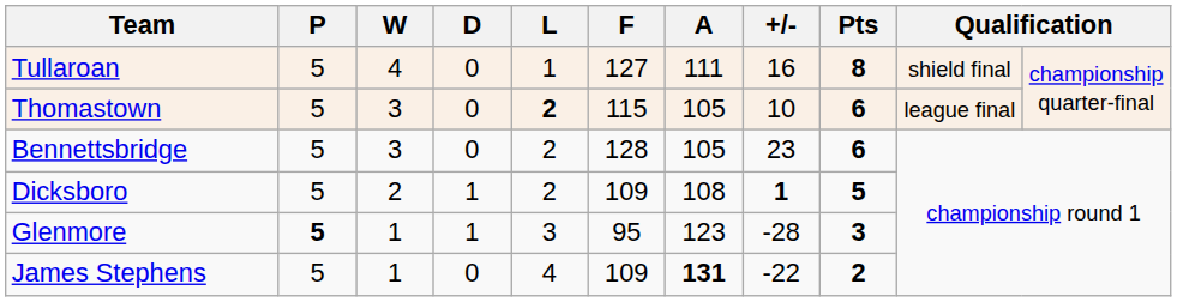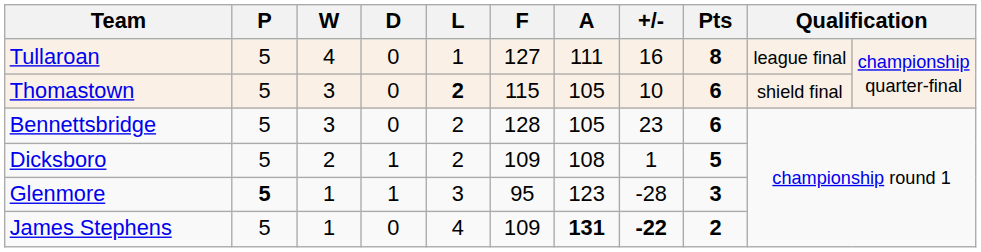Tullaroan | column 10: shield final -> league final
Thomastown | column 10: league final -> shield final
Dicksboro | +/-: bold -> normal
James Stephens | +/-: normal -> bold
